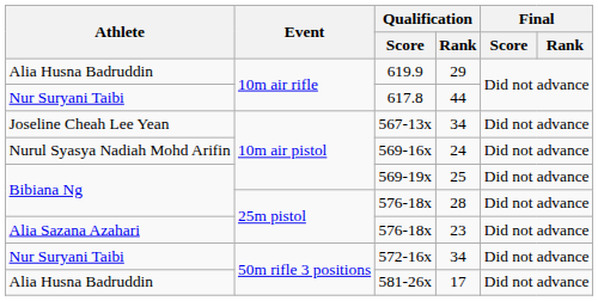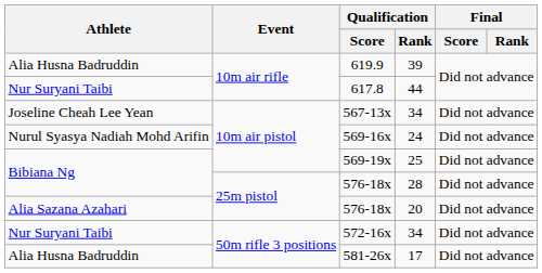619.9 | Qualification / Rank: 29 -> 39
Alia Sazana Azahari / 576-18x | Qualification / Rank: 23 -> 20
